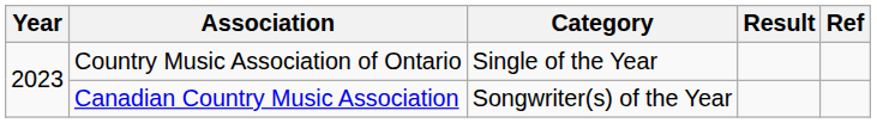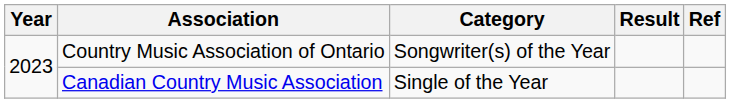Country Music Association of Ontario | Category: Single of the Year -> Songwriter(s) of the Year
Canadian Country Music Association | Category: Songwriter(s) of the Year -> Single of the Year
